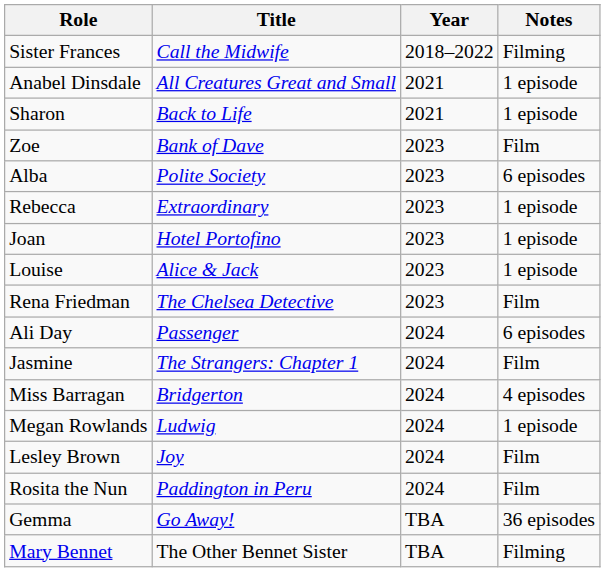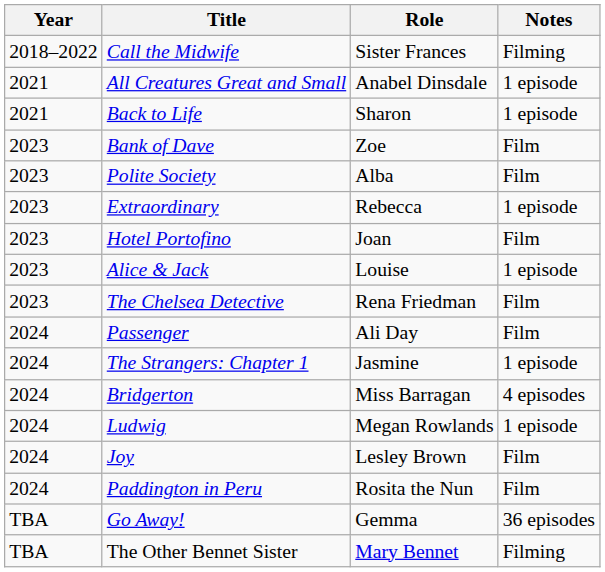columns swapped: Year <-> Role
Polite Society | Notes: 6 episodes -> Film
Hotel Portofino | Notes: 1 episode -> Film
Passenger | Notes: 6 episodes -> Film
The Strangers: Chapter 1 | Notes: Film -> 1 episode
